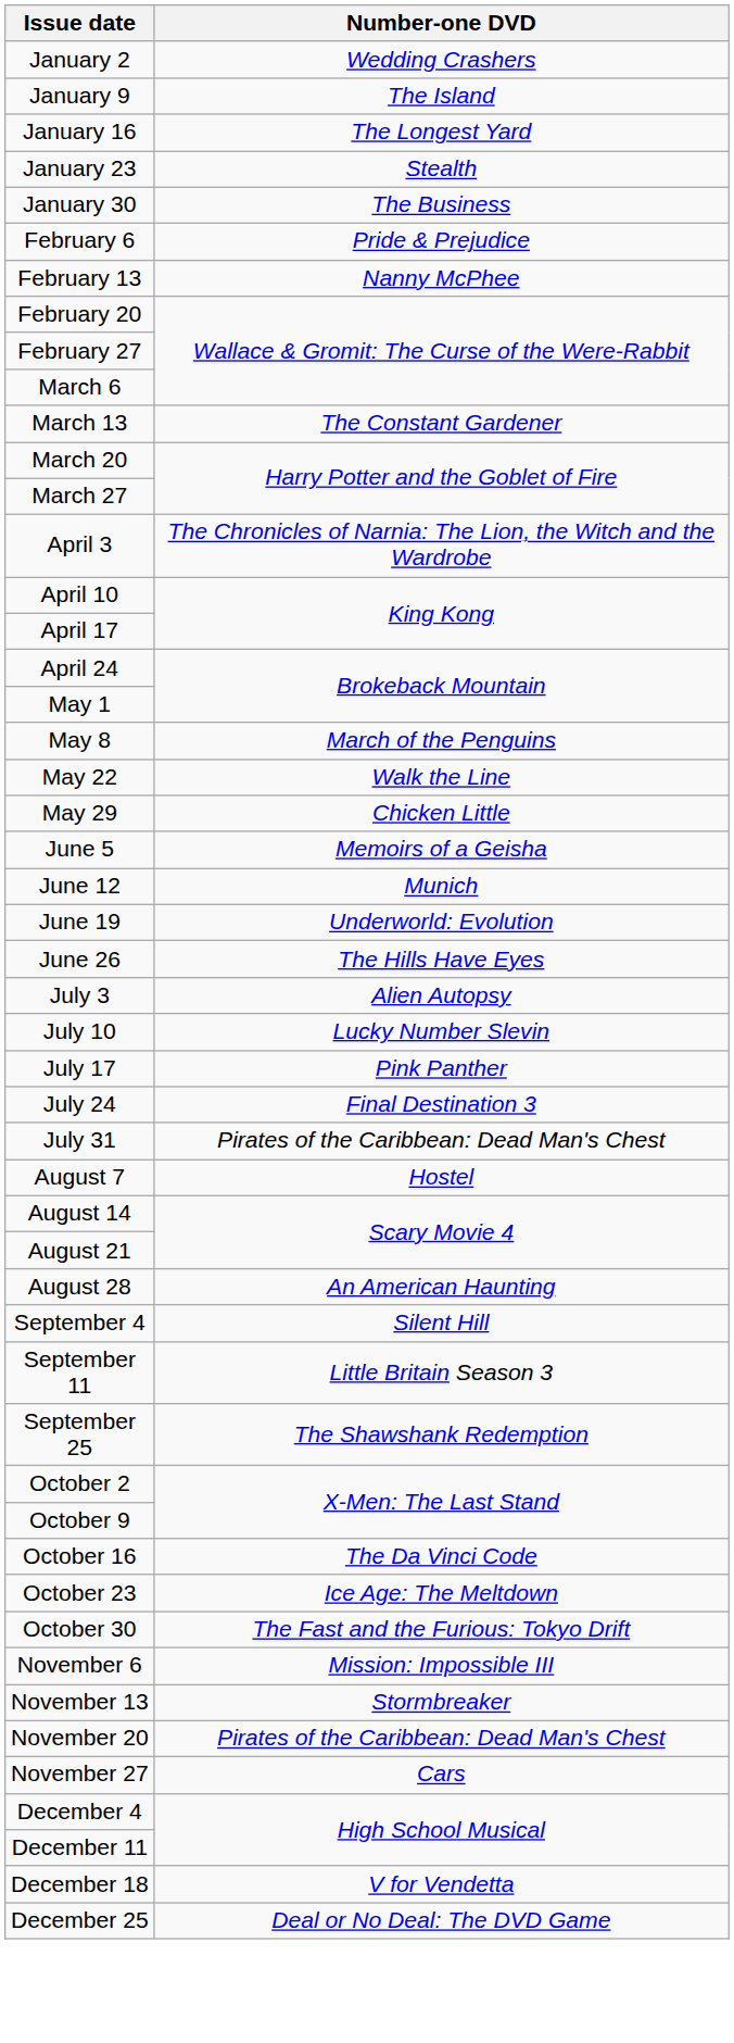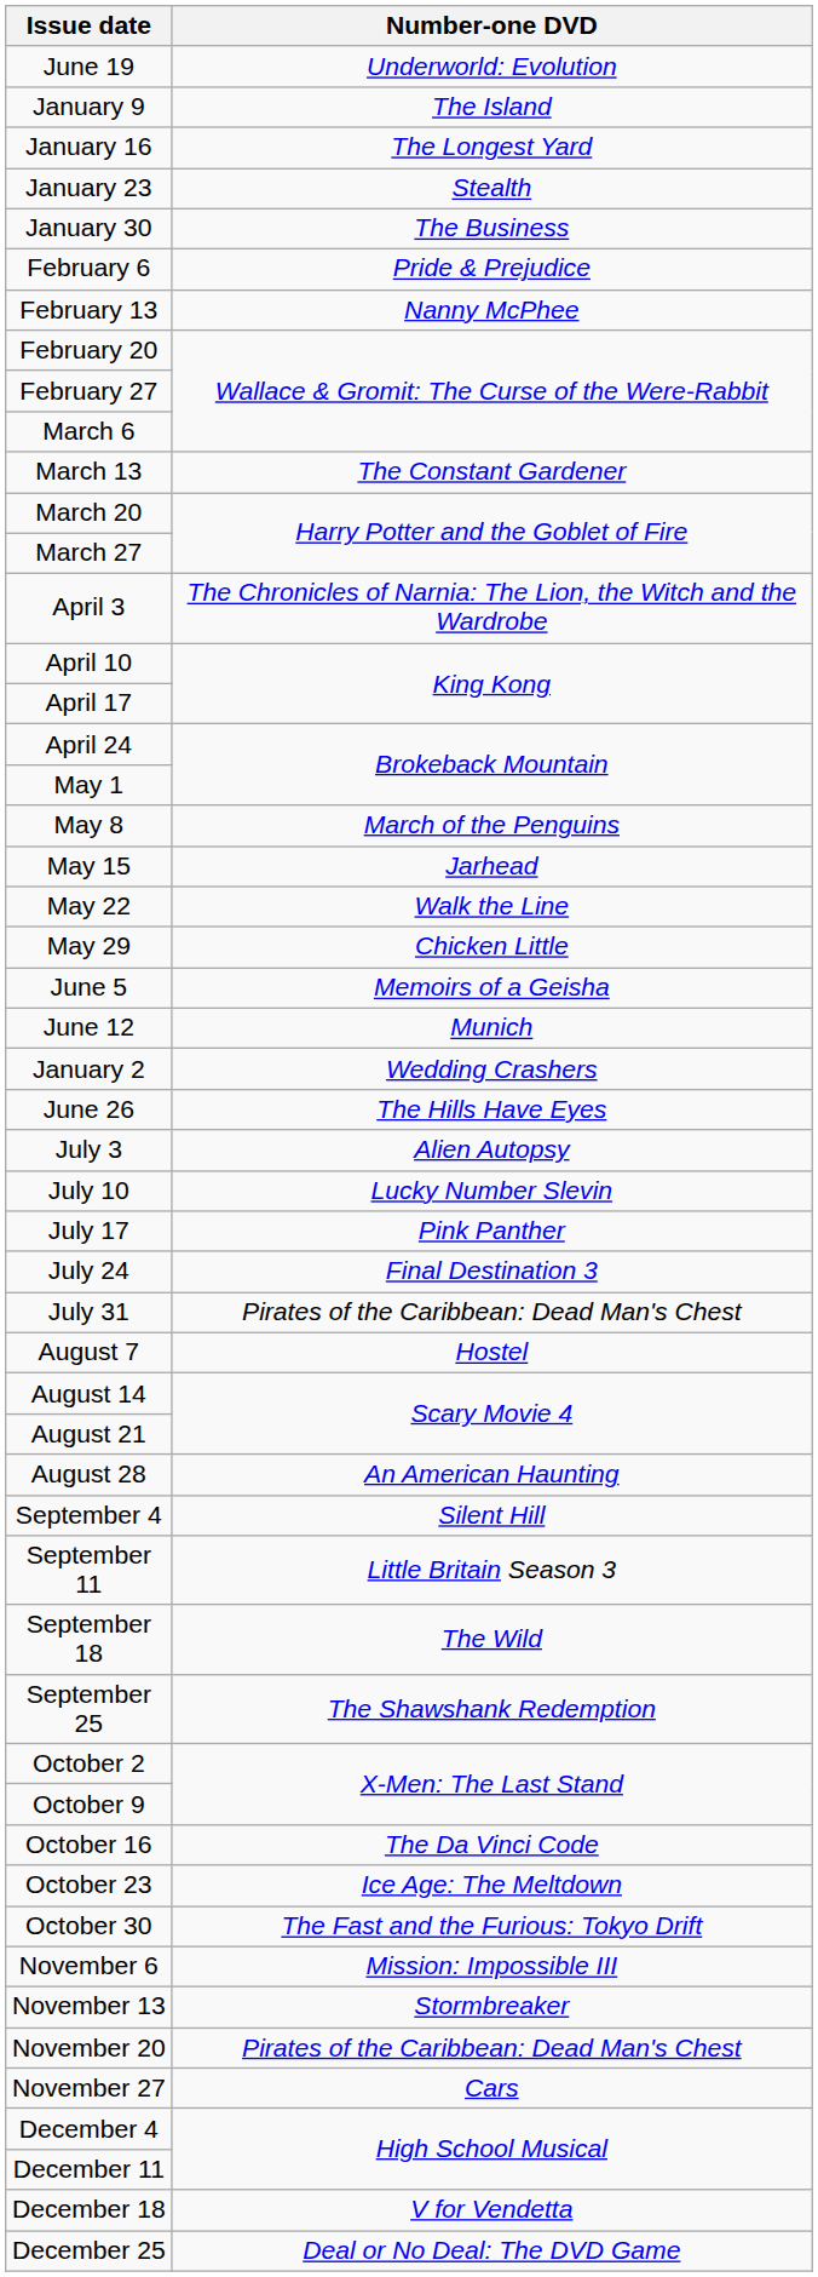rows swapped: January 2 <-> June 19
+ row: May 15 | Jarhead
+ row: September 18 | The Wild
